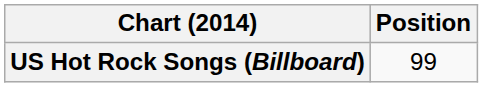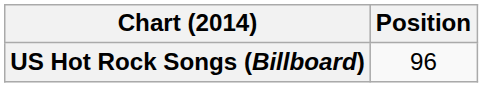US Hot Rock Songs (Billboard) | Position: 99 -> 96
